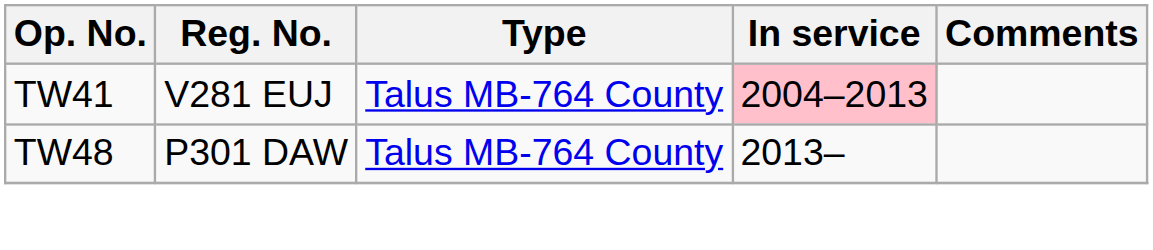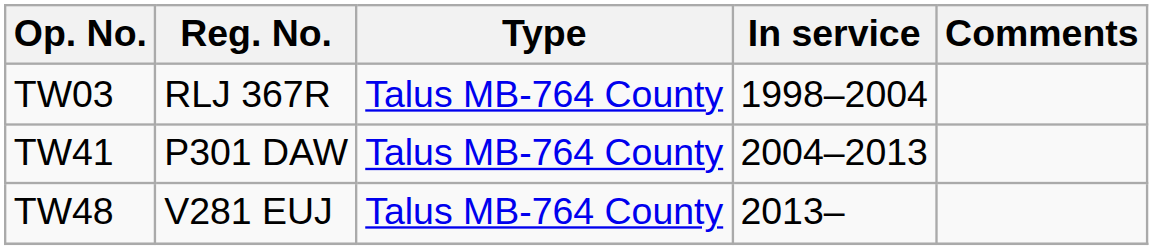+ row: TW03 | RLJ 367R | Talus MB-764 County | 1998–2004
TW41 | Reg. No.: V281 EUJ -> P301 DAW
TW41 | In service: pink background -> no background
TW48 | Reg. No.: P301 DAW -> V281 EUJ
